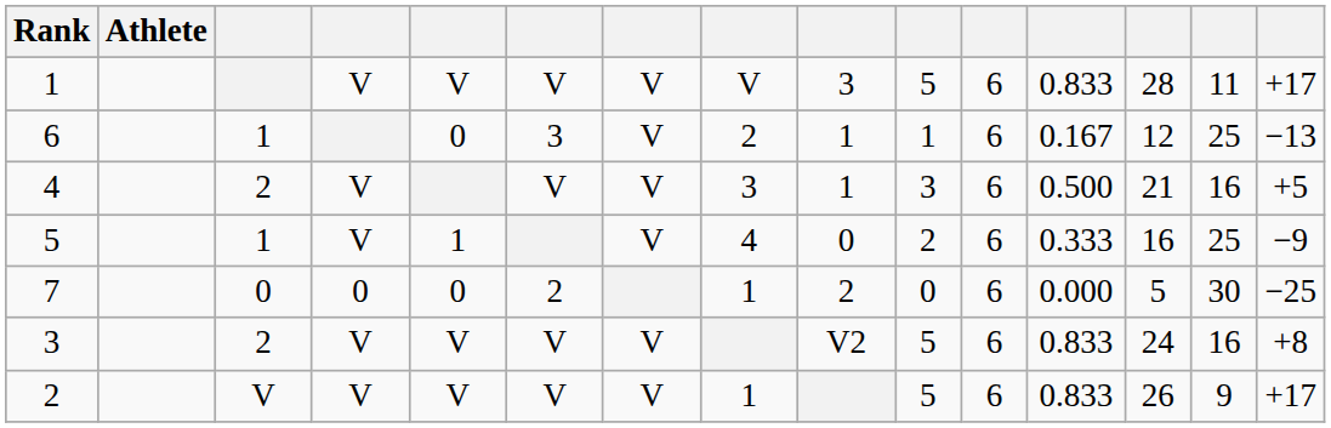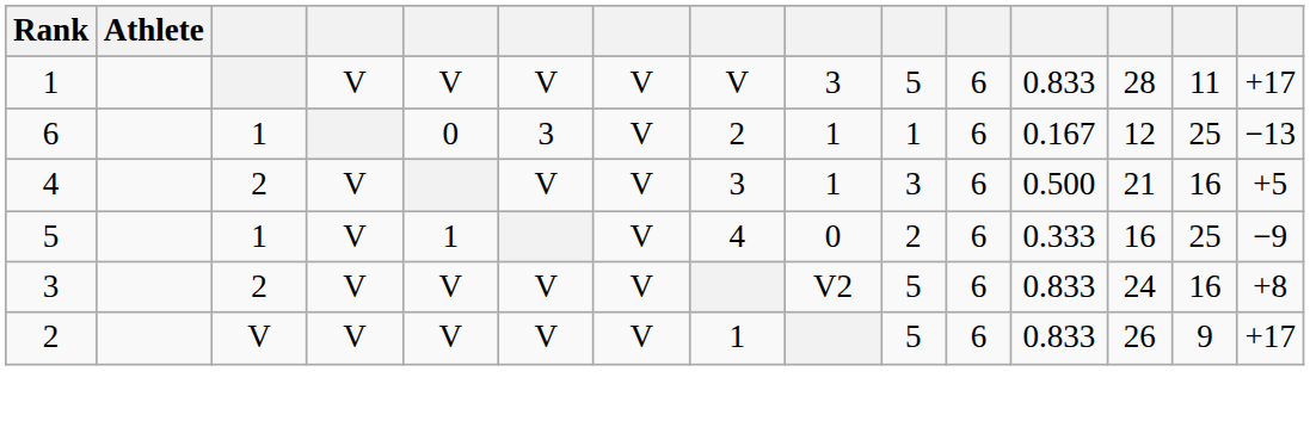- row: 7 | 0 | 0 | 0 | 2 | 1 | 2 | 0 | 6 | 0.000 | 5 | 30 | −25
